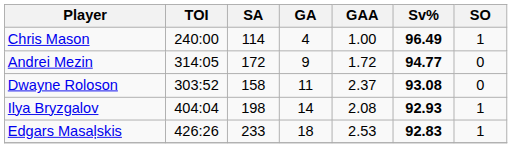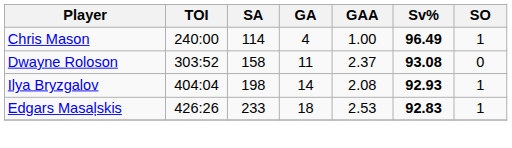- row: Andrei Mezin | 314:05 | 172 | 9 | 1.72 | 94.77 | 0
